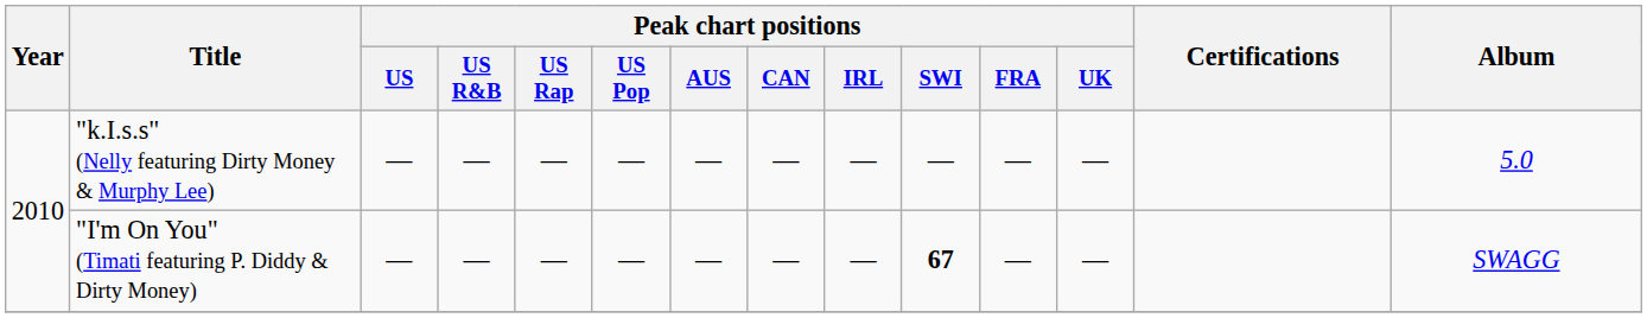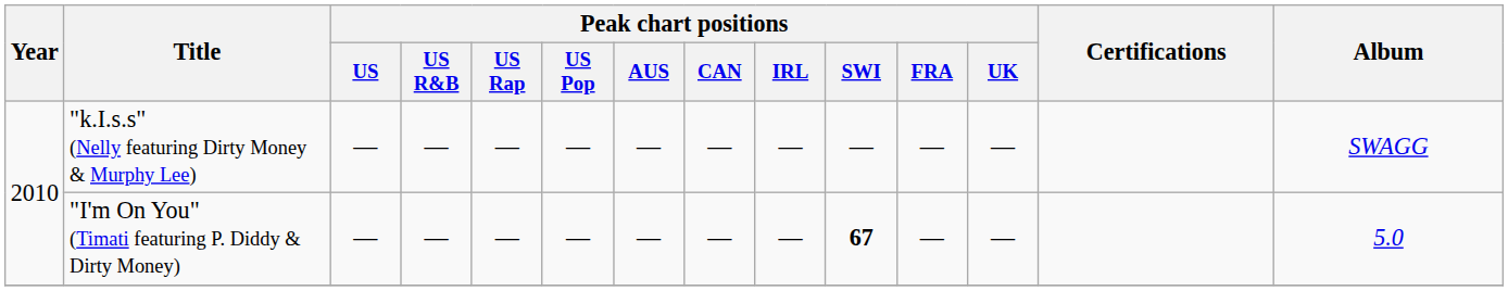"k.I.s.s" (Nelly featuring Dirty Money & Murphy Lee) | Album: 5.0 -> SWAGG
"I'm On You" (Timati featuring P. Diddy & Dirty Money) | Album: SWAGG -> 5.0
